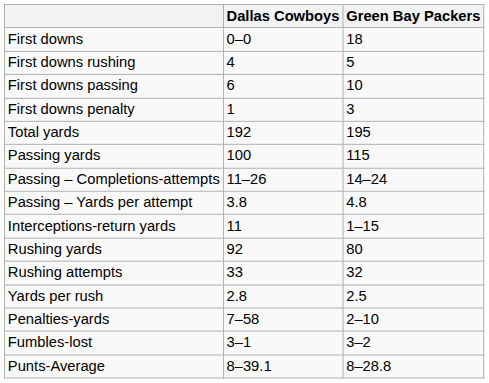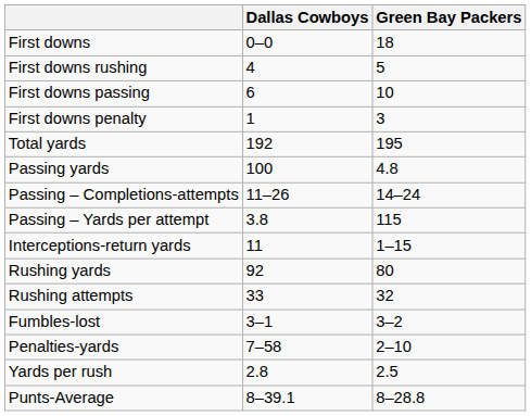Passing yards | Green Bay Packers: 115 -> 4.8
Passing – Yards per attempt | Green Bay Packers: 4.8 -> 115
rows swapped: Yards per rush <-> Fumbles-lost
